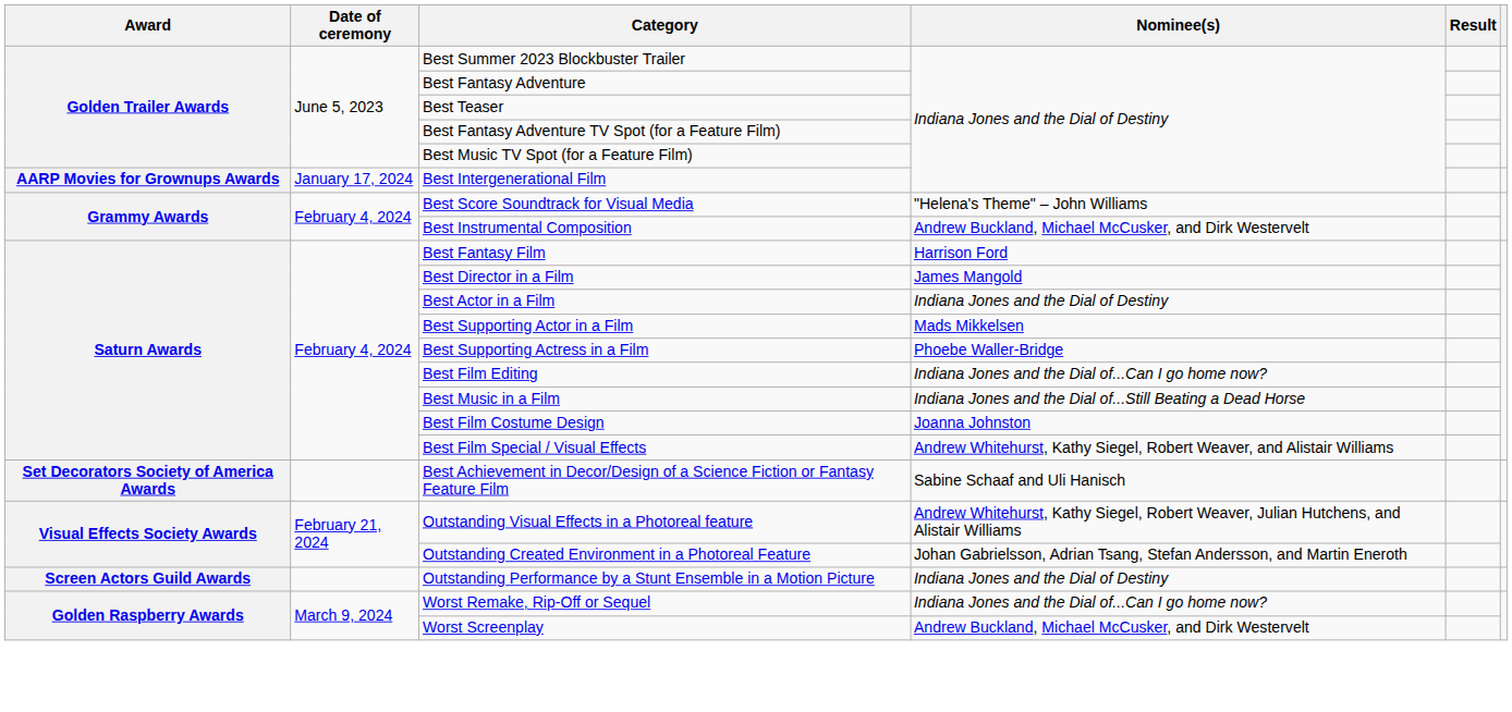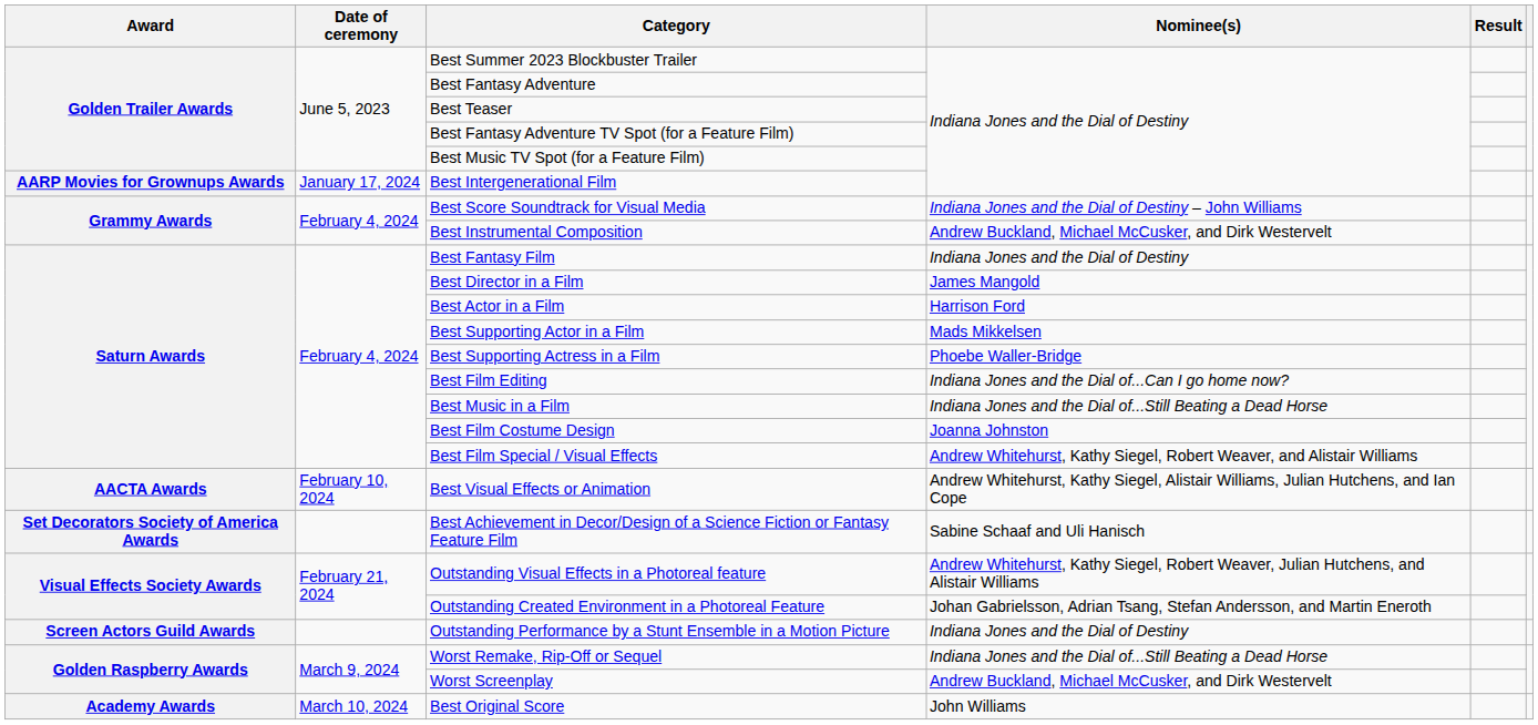Best Score Soundtrack for Visual Media | Nominee(s): "Helena's Theme" – John Williams -> Indiana Jones and the Dial of Destiny – John Williams
Best Fantasy Film | Nominee(s): Harrison Ford -> Indiana Jones and the Dial of Destiny
Best Actor in a Film | Nominee(s): Indiana Jones and the Dial of Destiny -> Harrison Ford
+ row: AACTA Awards | February 10, 2024 | Best Visual Effects or Animation | Andrew Whitehurst, Kathy Siegel, Alistair Williams, Julian Hutchens, and Ian Cope
Worst Remake, Rip-Off or Sequel | Nominee(s): Indiana Jones and the Dial of...Can I go home now? -> Indiana Jones and the Dial of...Still Beating a Dead Horse
+ row: Academy Awards | March 10, 2024 | Best Original Score | John Williams
